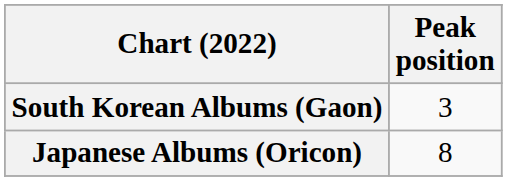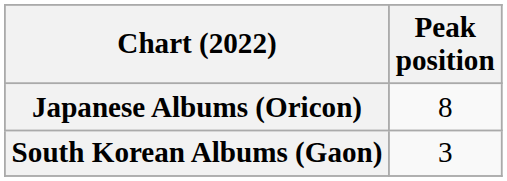rows swapped: Japanese Albums (Oricon) <-> South Korean Albums (Gaon)
